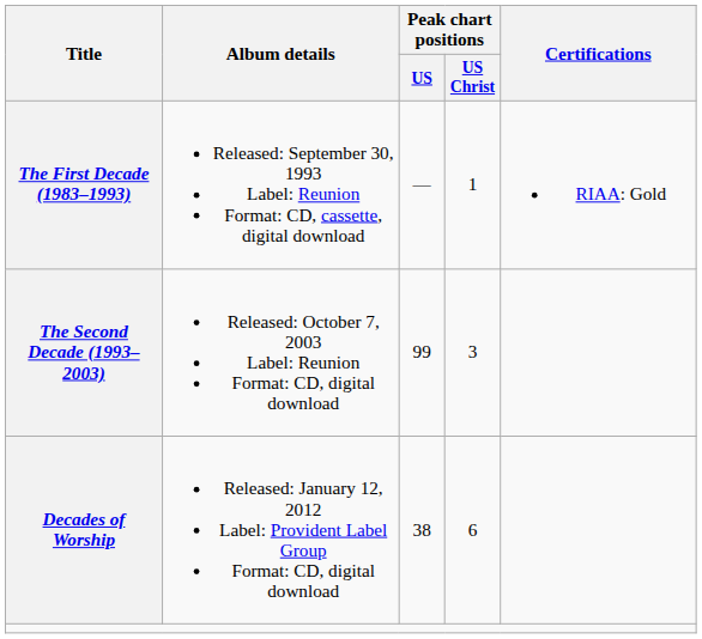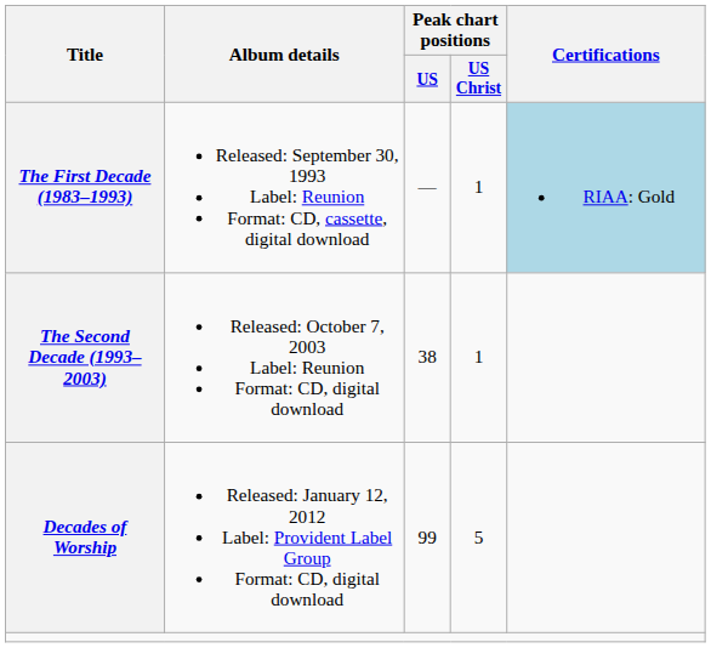The First Decade (1983–1993) | Certifications: no background -> lightblue background
The Second Decade (1993–2003) | Peak chart positions / US: 99 -> 38
The Second Decade (1993–2003) | Peak chart positions / US Christ: 3 -> 1
Decades of Worship | Peak chart positions / US: 38 -> 99
Decades of Worship | Peak chart positions / US Christ: 6 -> 5
